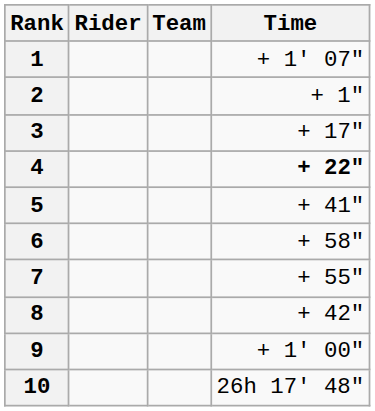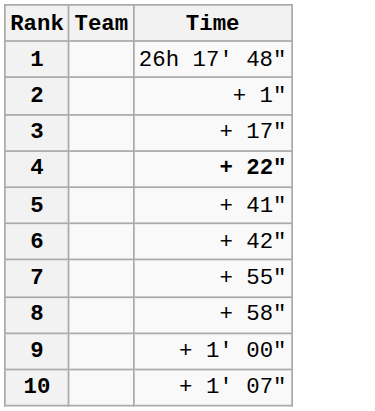- column: Rider
1 | Time: + 1' 07" -> 26h 17' 48"
6 | Time: + 58" -> + 42"
8 | Time: + 42" -> + 58"
10 | Time: 26h 17' 48" -> + 1' 07"
